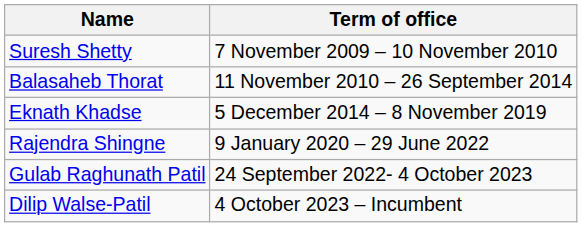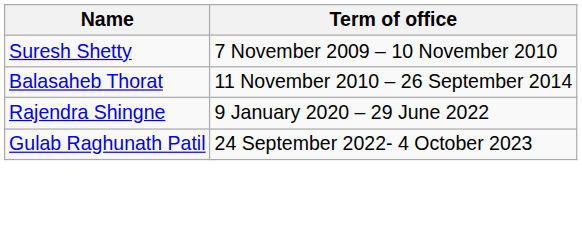- row: Eknath Khadse | 5 December 2014 – 8 November 2019
- row: Dilip Walse-Patil | 4 October 2023 – Incumbent
